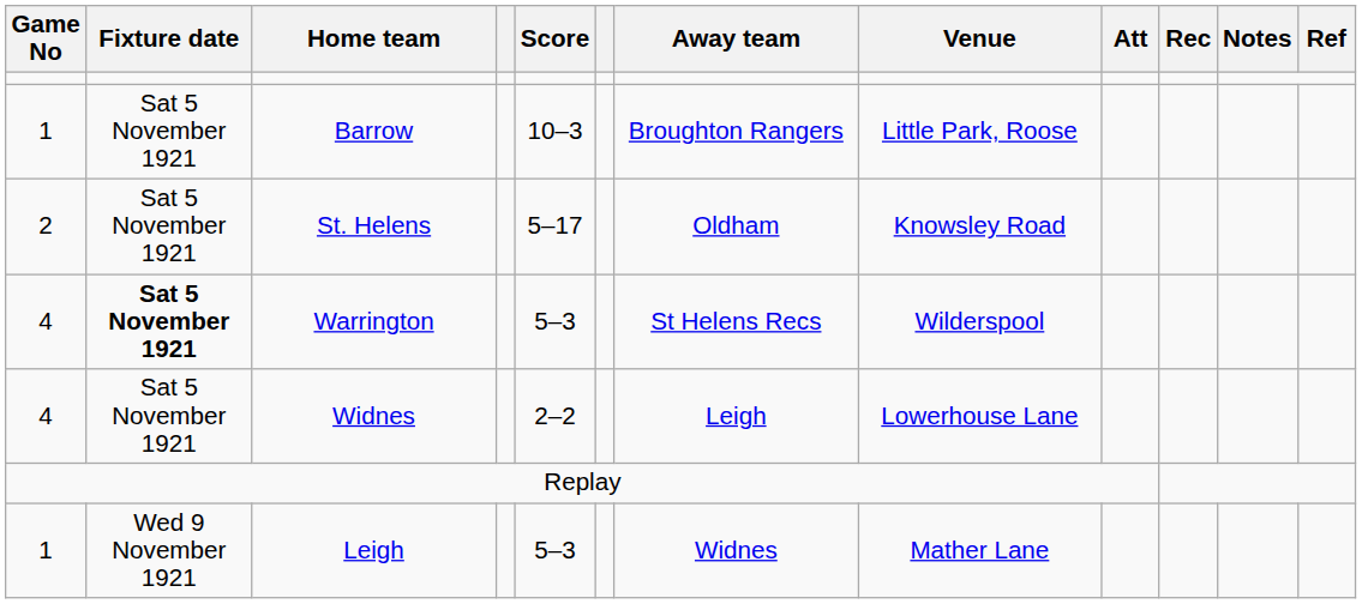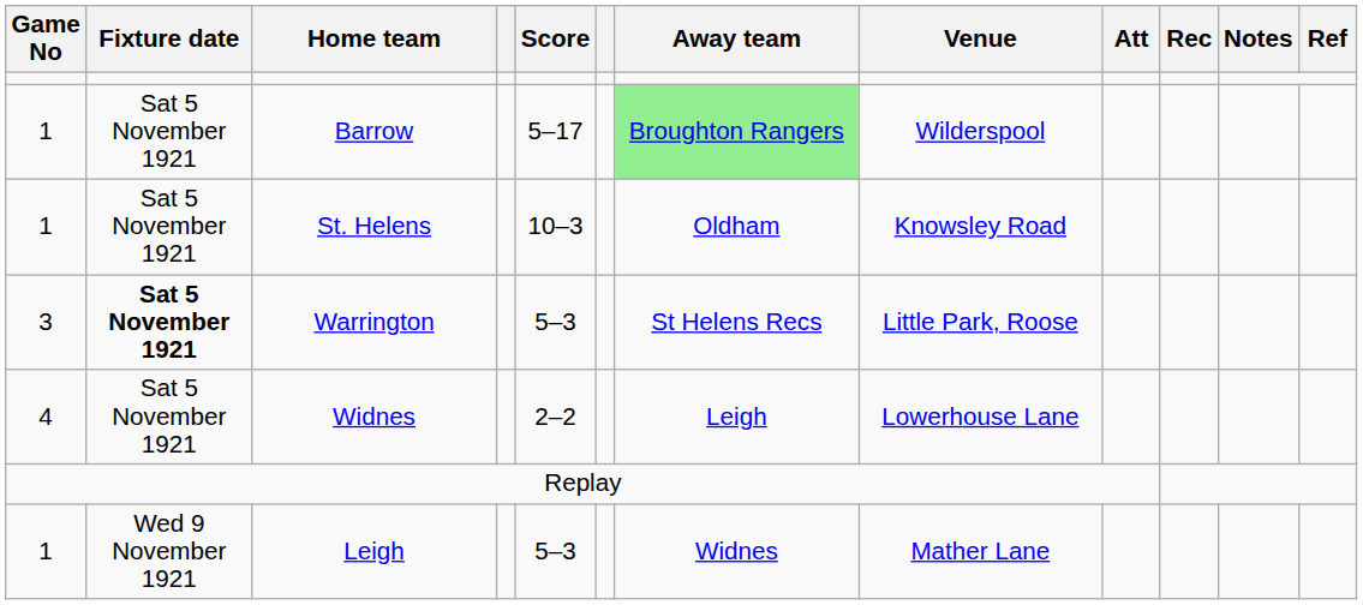Barrow | Score: 10–3 -> 5–17
Barrow | Away team: no background -> lightgreen background
Barrow | Venue: Little Park, Roose -> Wilderspool
St. Helens | Game No: 2 -> 1
St. Helens | Score: 5–17 -> 10–3
Warrington | Game No: 4 -> 3
Warrington | Venue: Wilderspool -> Little Park, Roose
